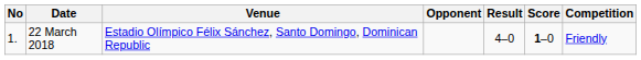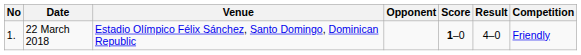columns swapped: Score <-> Result
